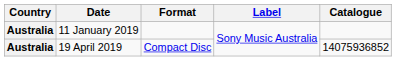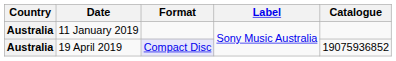19 April 2019 | Format: no background -> lavender background
19 April 2019 | Catalogue: 14075936852 -> 19075936852
